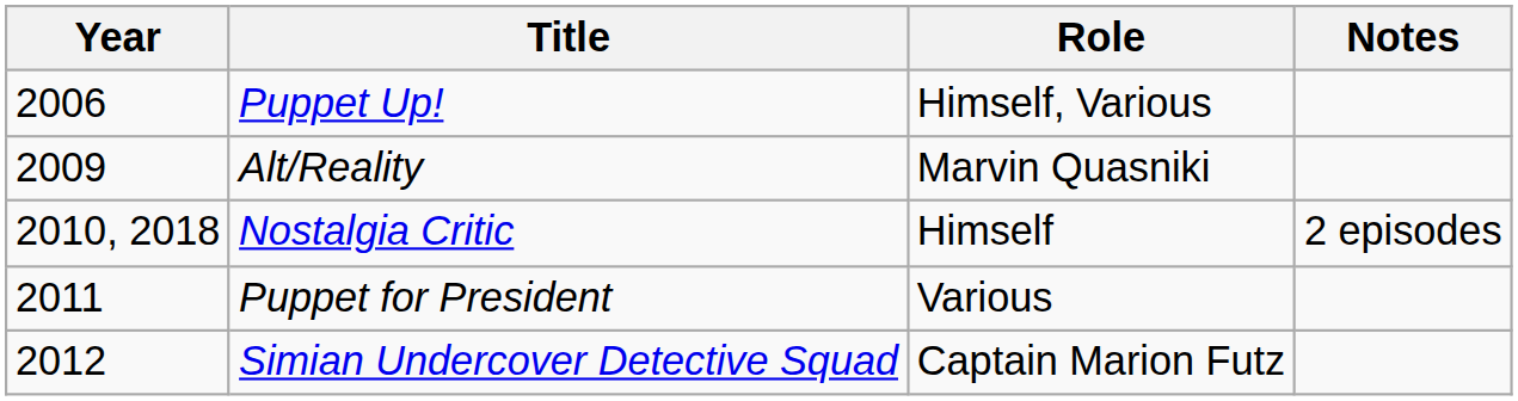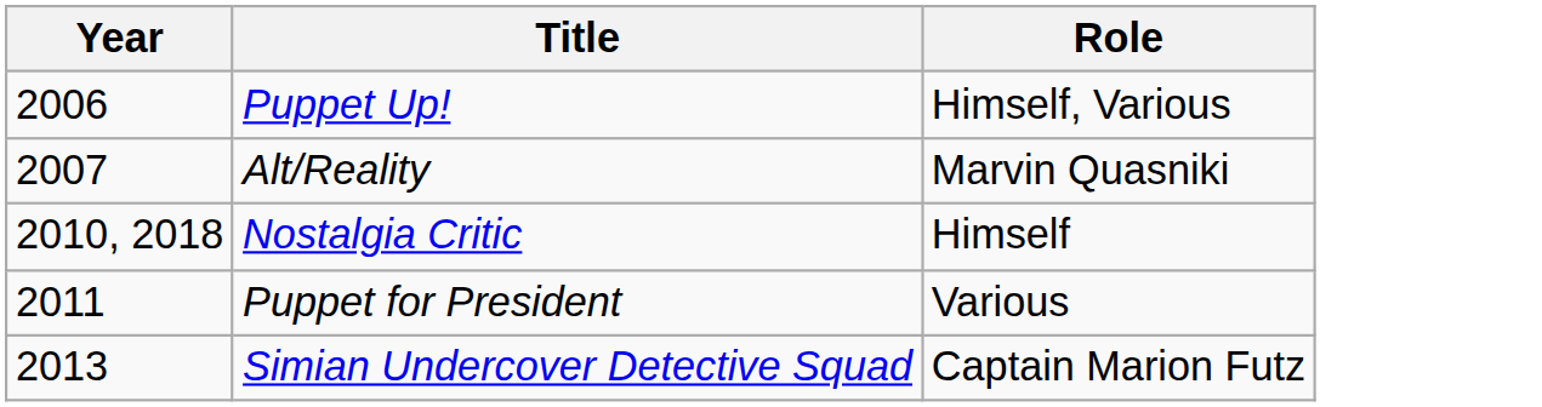- column: Notes | 2 episodes
Alt/Reality | Year: 2009 -> 2007
Simian Undercover Detective Squad | Year: 2012 -> 2013
